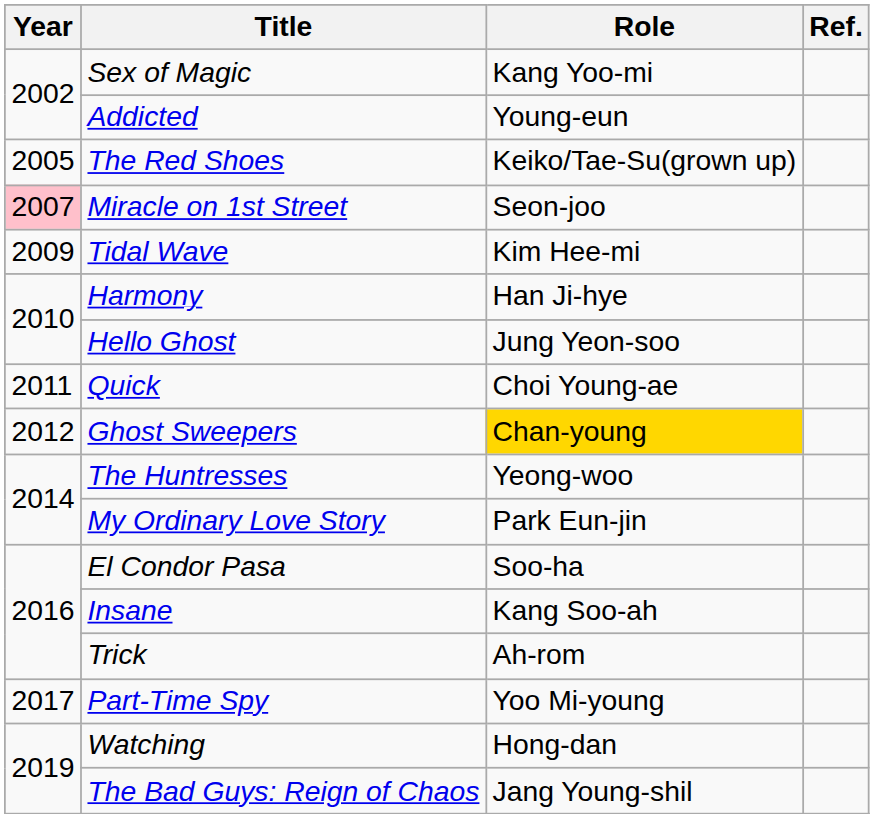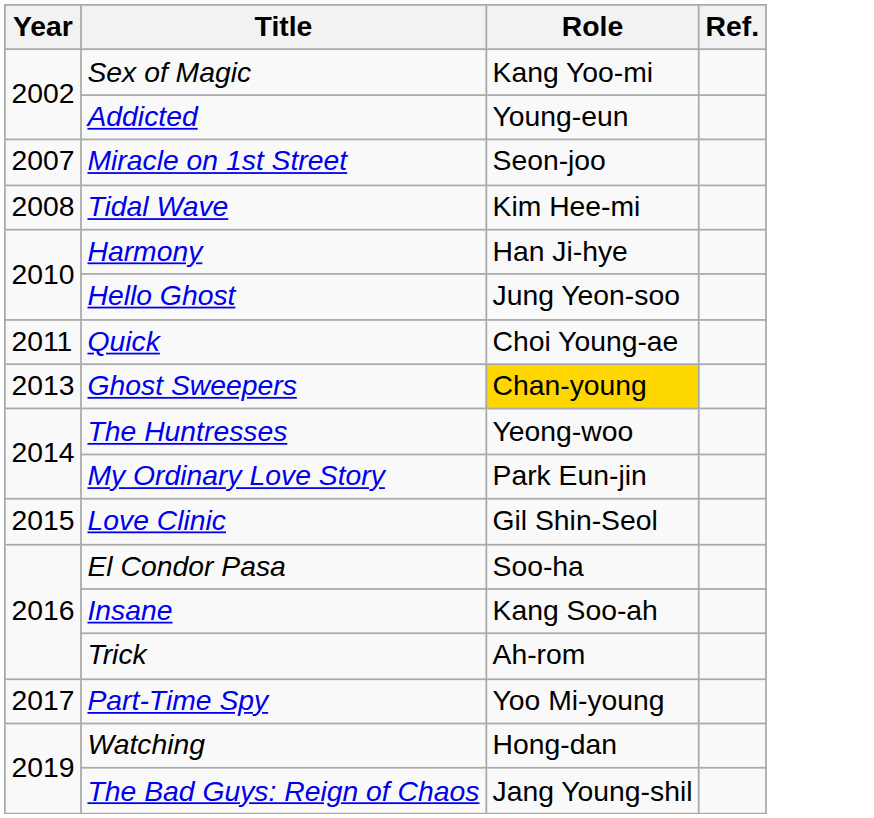- row: 2005 | The Red Shoes | Keiko/Tae-Su(grown up)
Miracle on 1st Street | Year: pink background -> no background
Tidal Wave | Year: 2009 -> 2008
Ghost Sweepers | Year: 2012 -> 2013
+ row: 2015 | Love Clinic | Gil Shin-Seol
